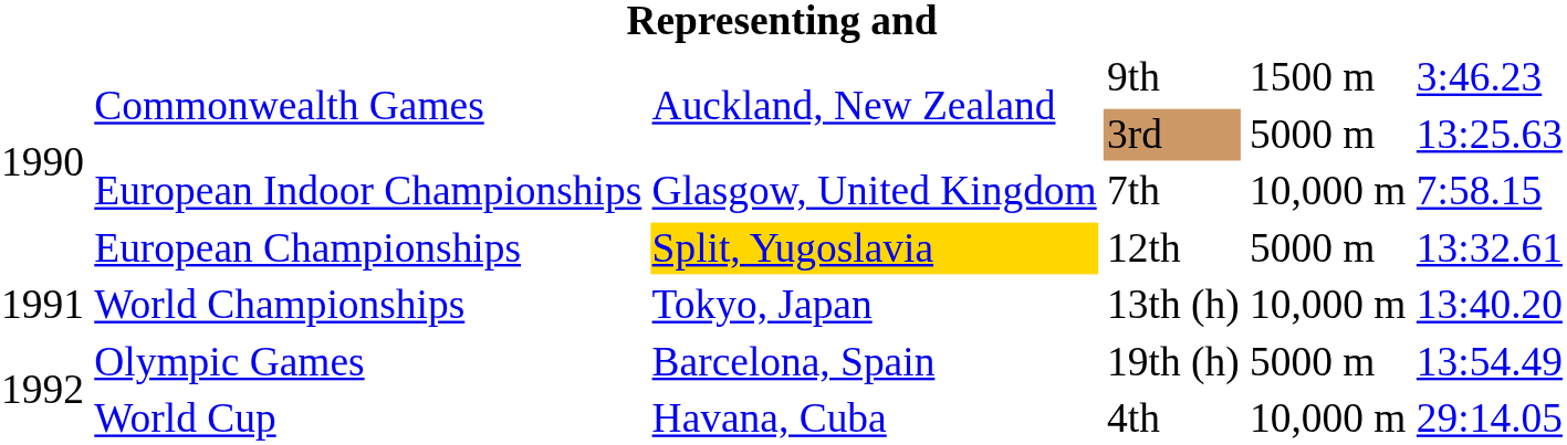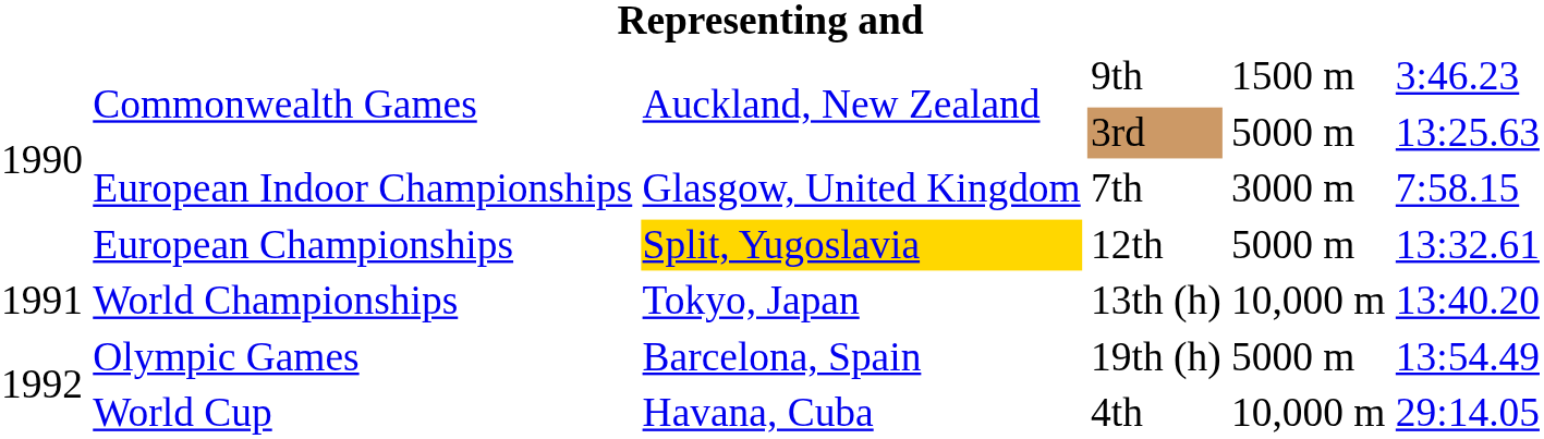7th | column 5: 10,000 m -> 3000 m
